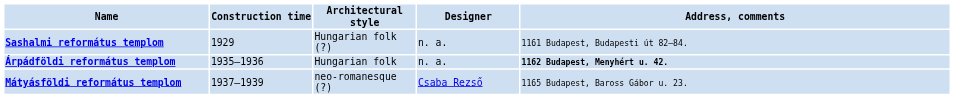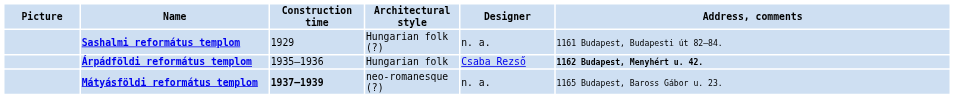+ column: Picture
Árpádföldi református templom | Designer: n. a. -> Csaba Rezső
Mátyásföldi református templom | Construction time: normal -> bold
Mátyásföldi református templom | Designer: Csaba Rezső -> n. a.
